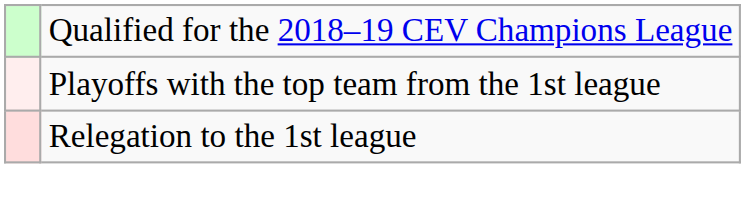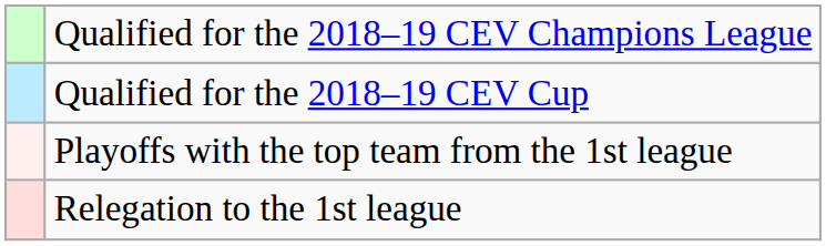+ row: Qualified for the 2018–19 CEV Cup
